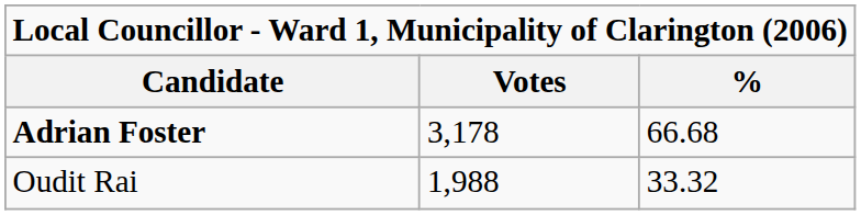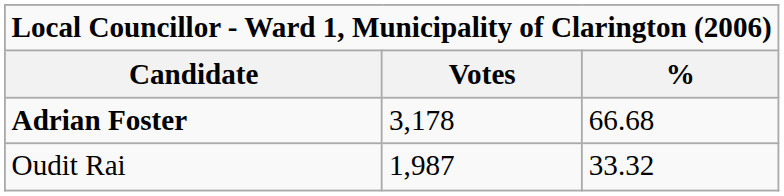Oudit Rai | Votes: 1,988 -> 1,987
